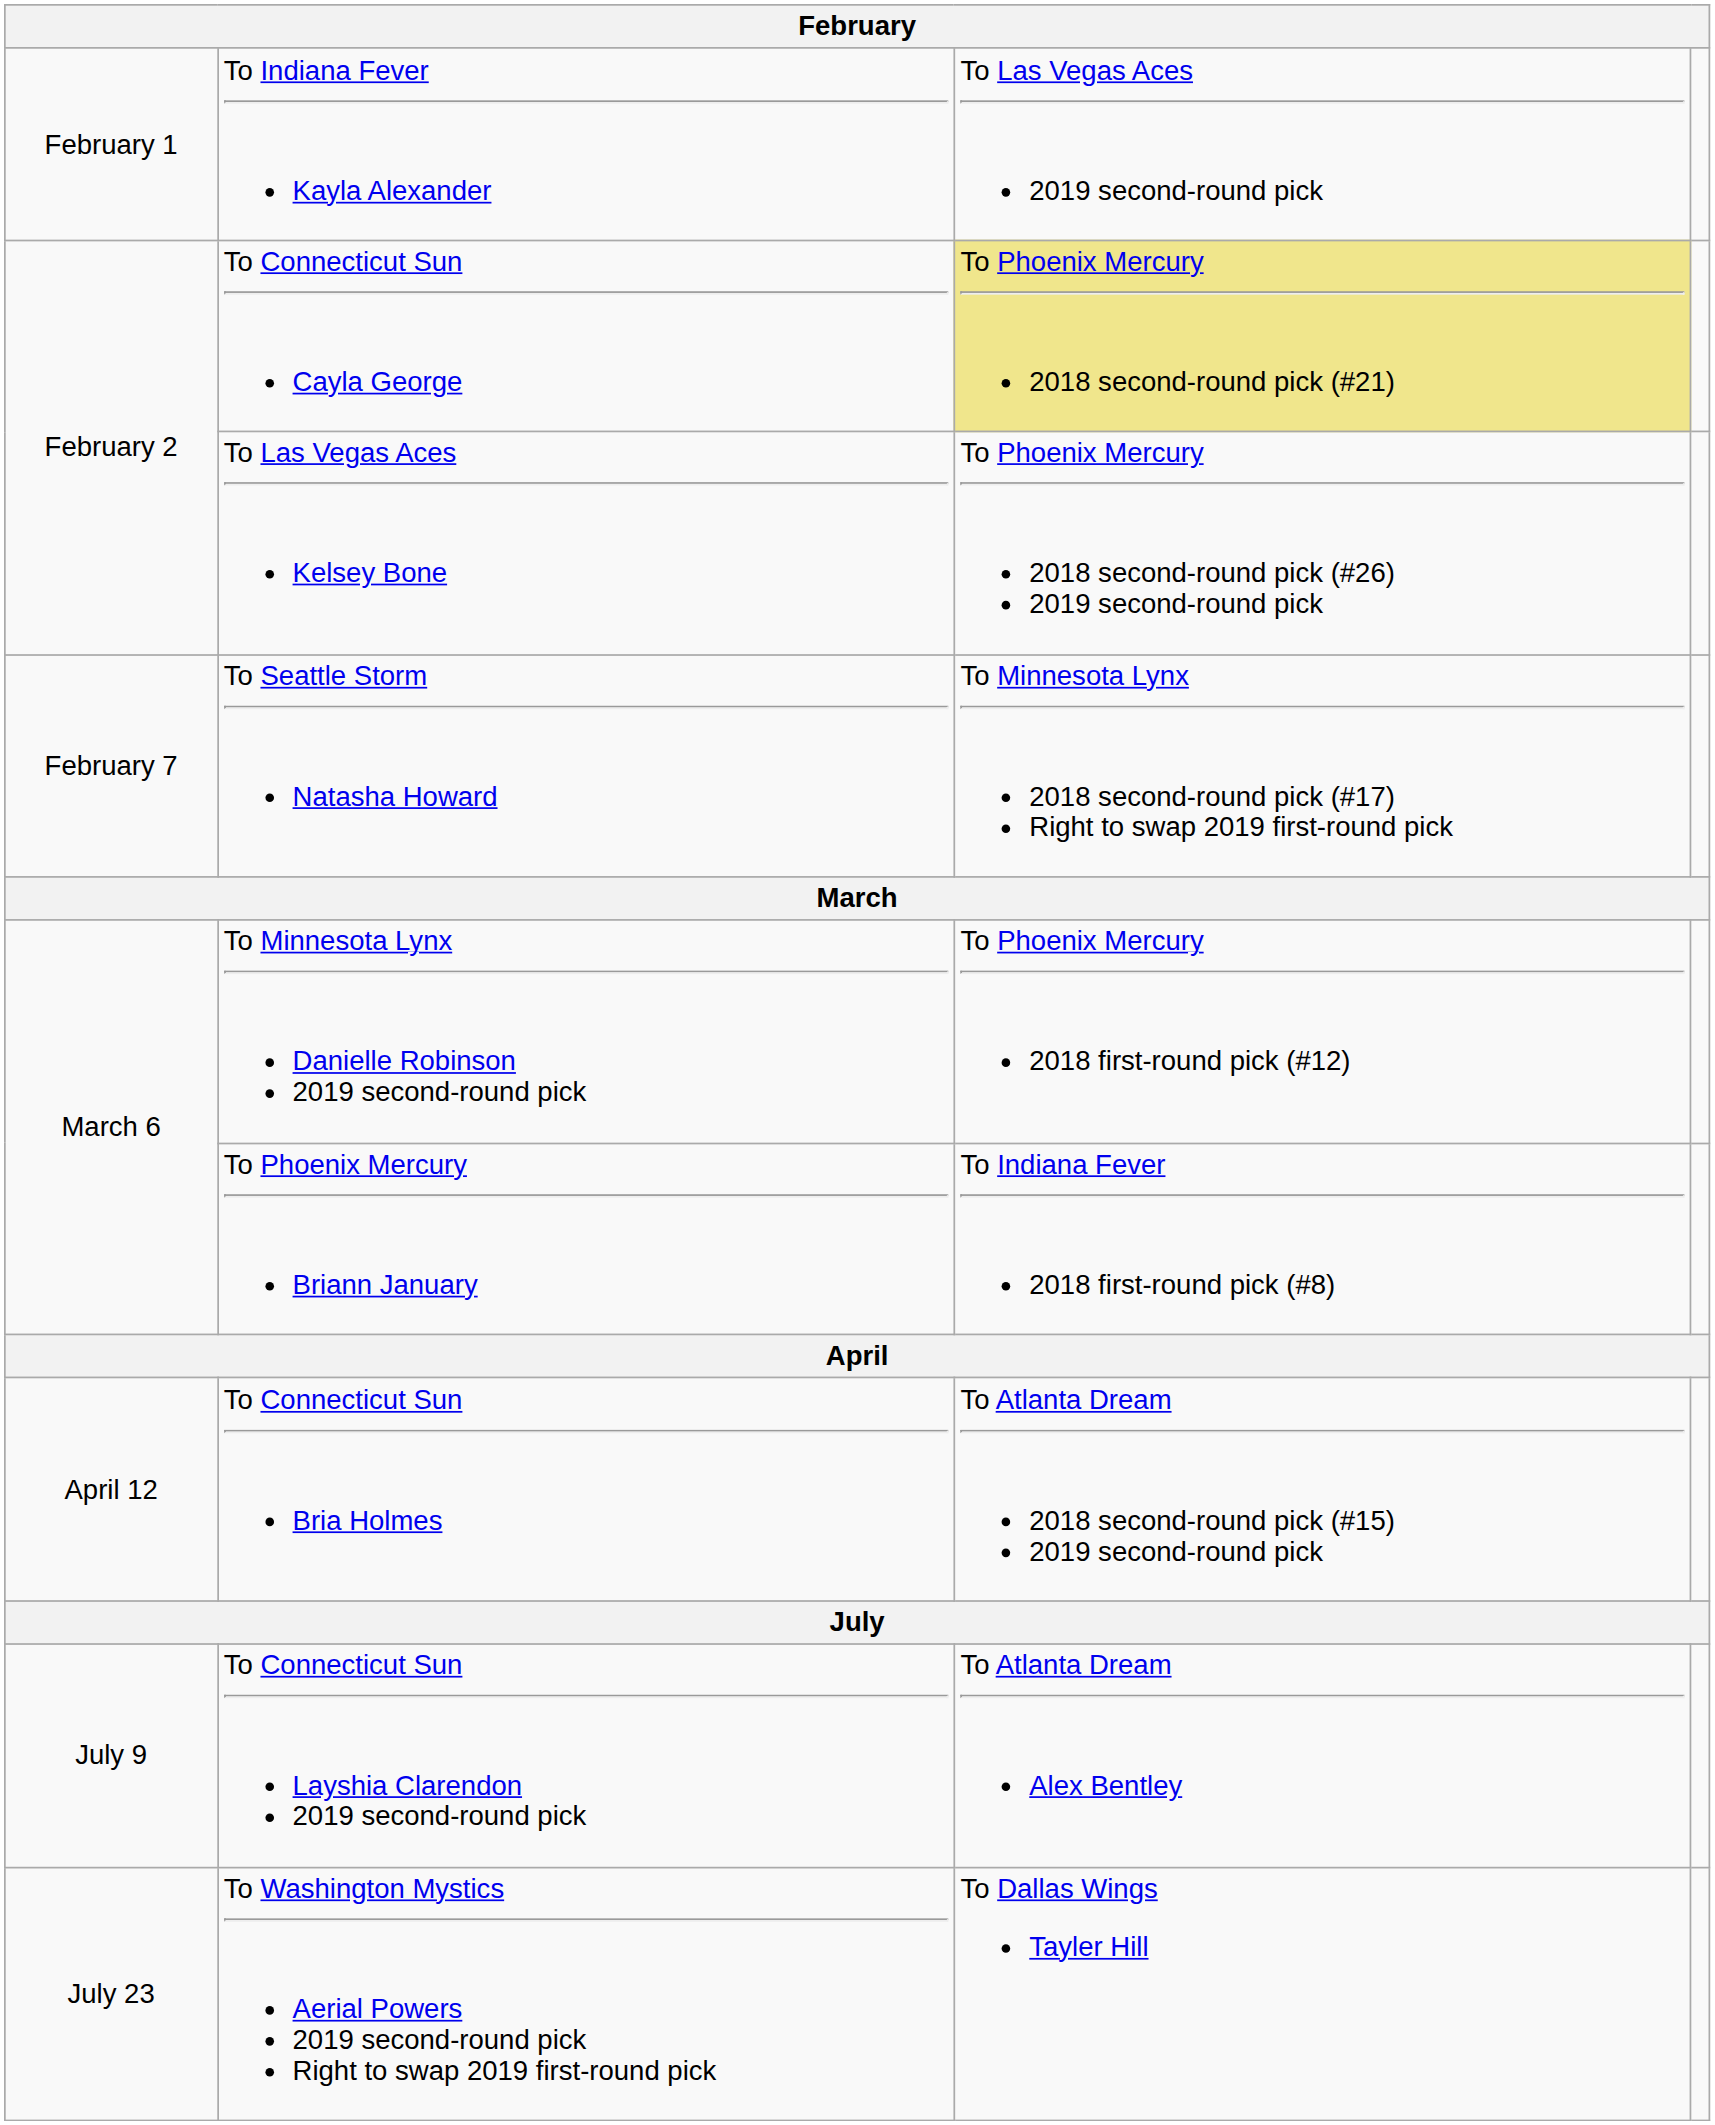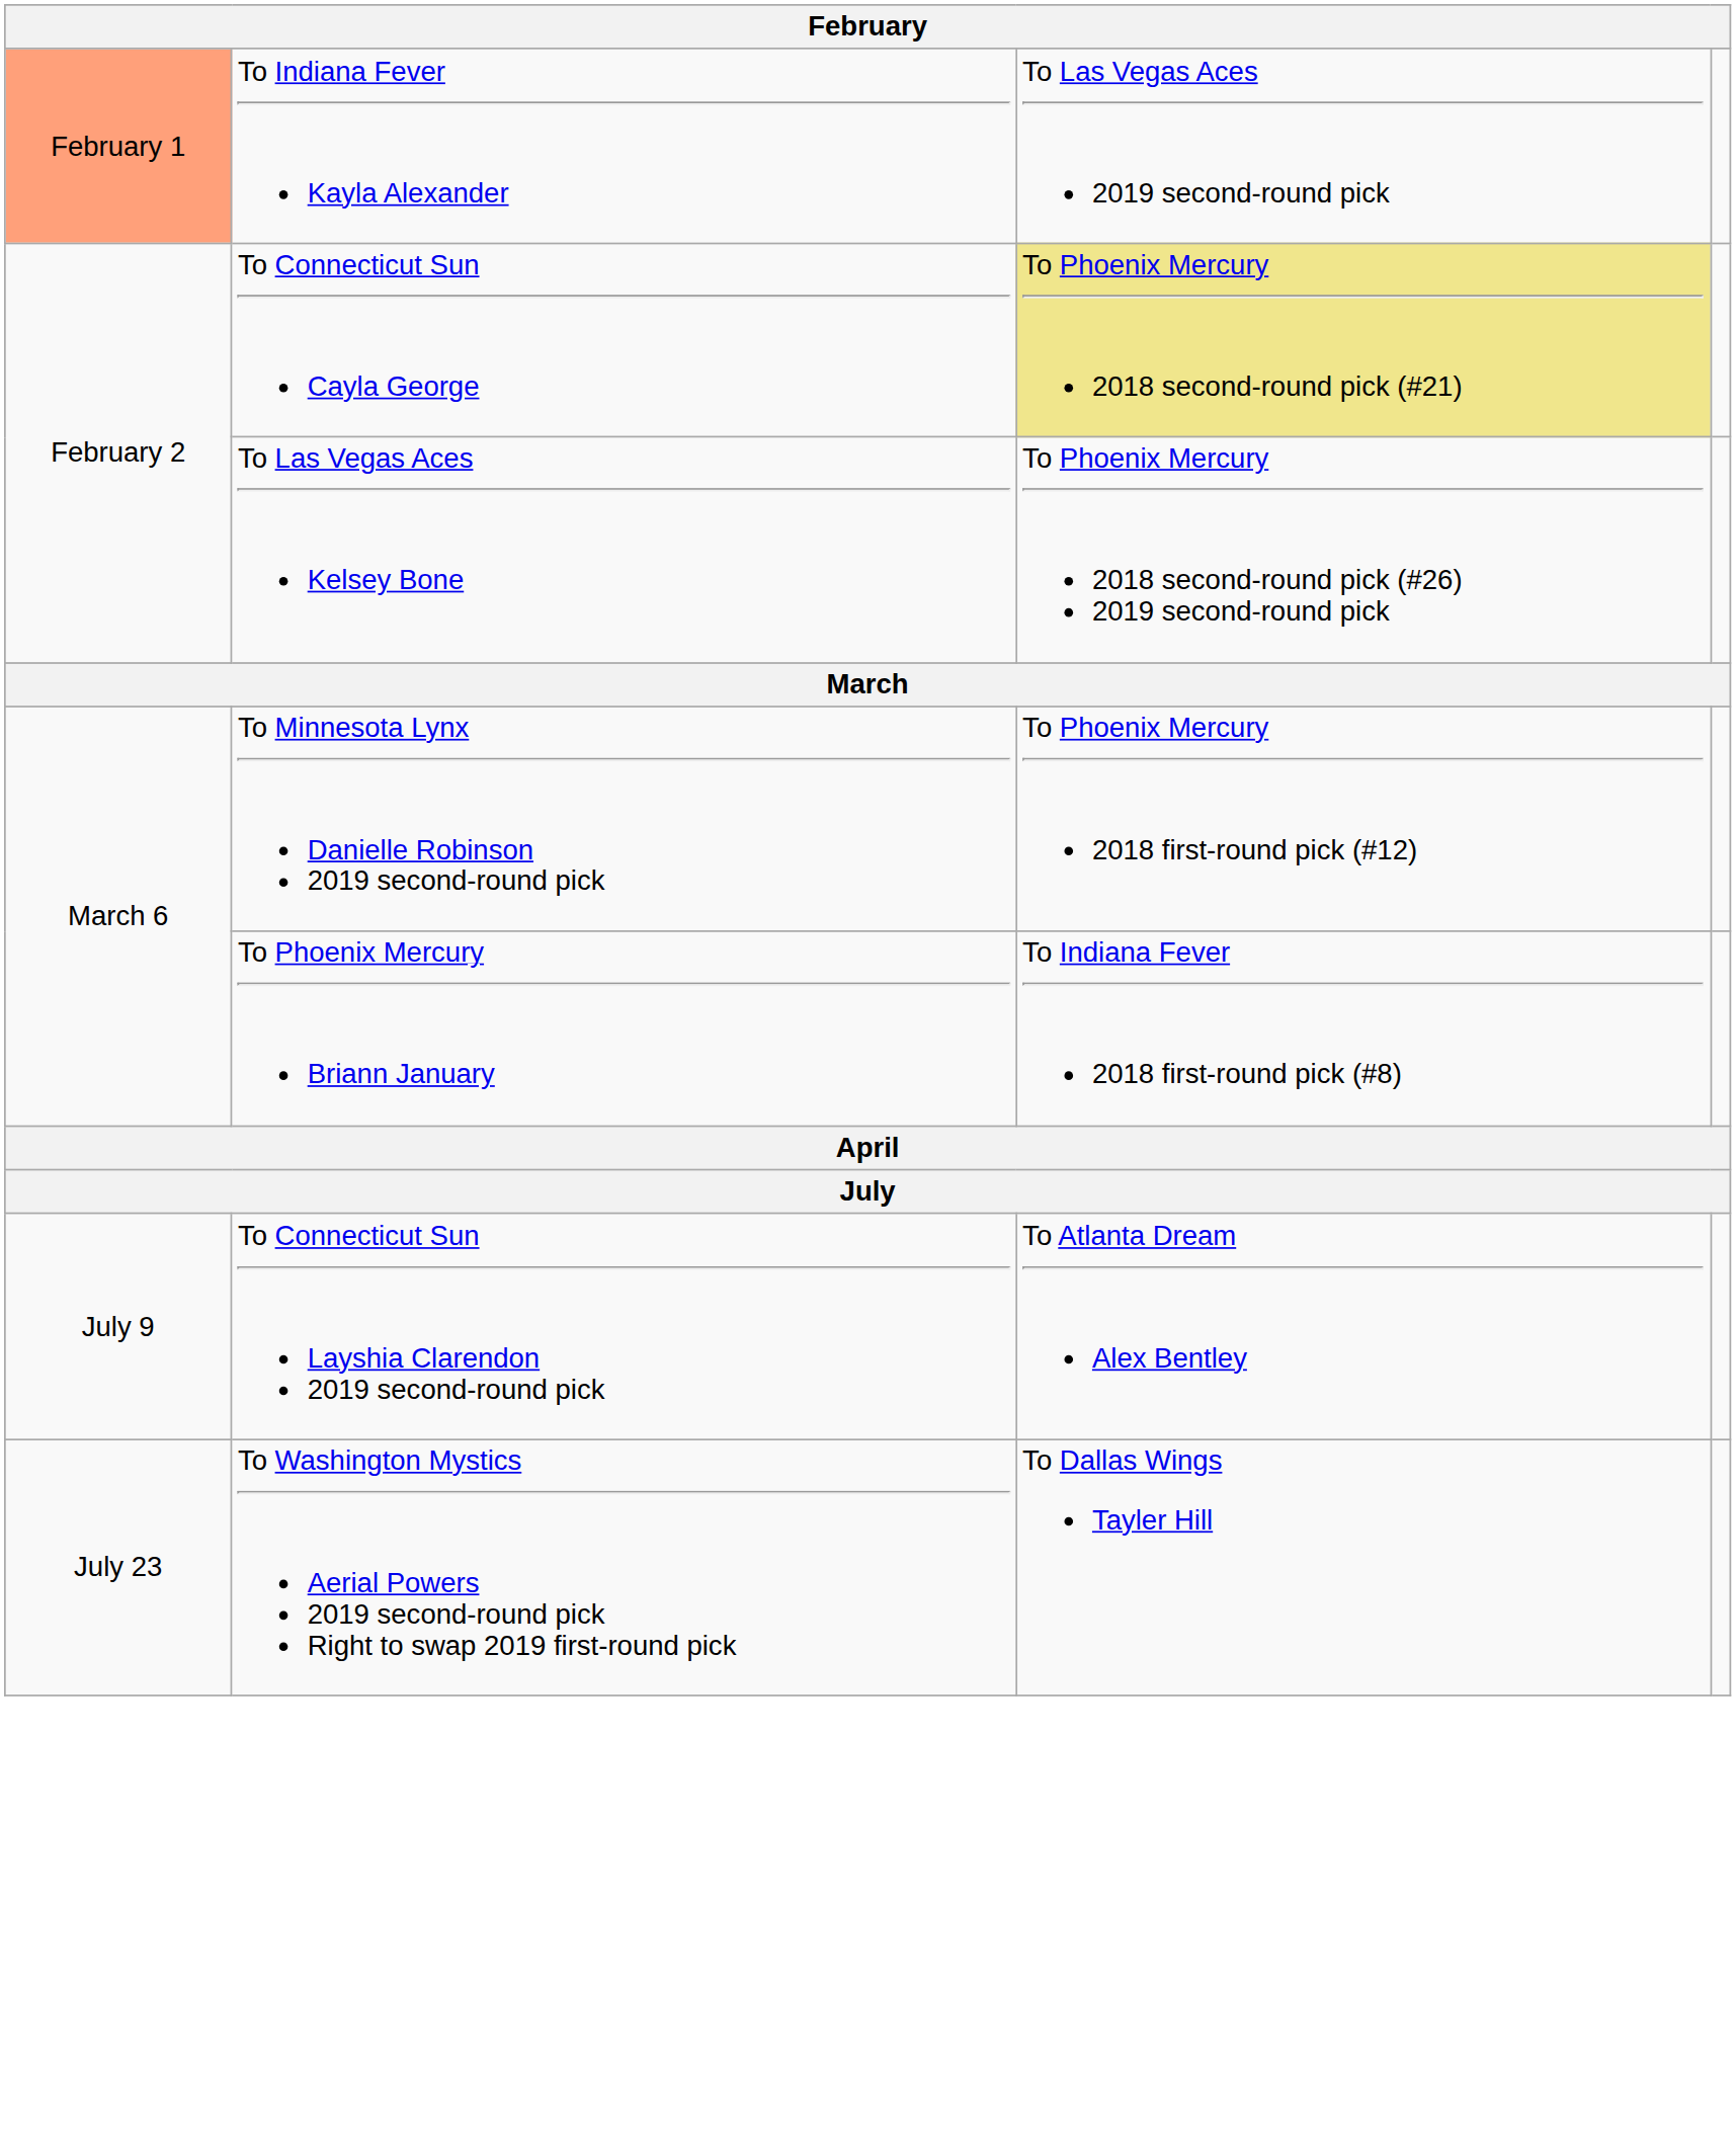To Indiana Fever Kayla Alexander | column 1: no background -> lightsalmon background
- row: February 7 | To Seattle Storm Natasha Howard | To Minnesota Lynx 2018 second-round pick (#17) Right to swap 2019 first-round pick
- row: April 12 | To Connecticut Sun Bria Holmes | To Atlanta Dream 2018 second-round pick (#15) 2019 second-round pick
